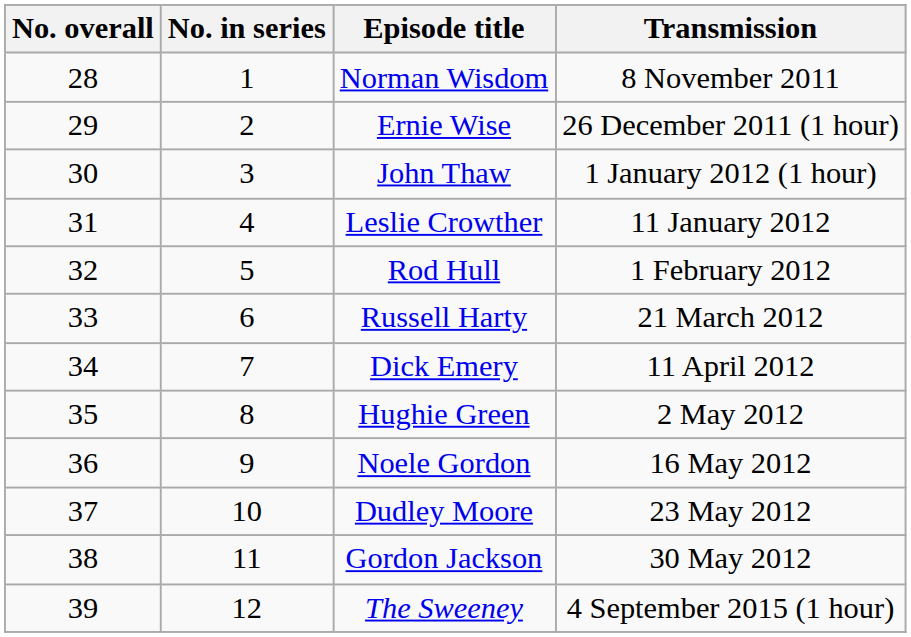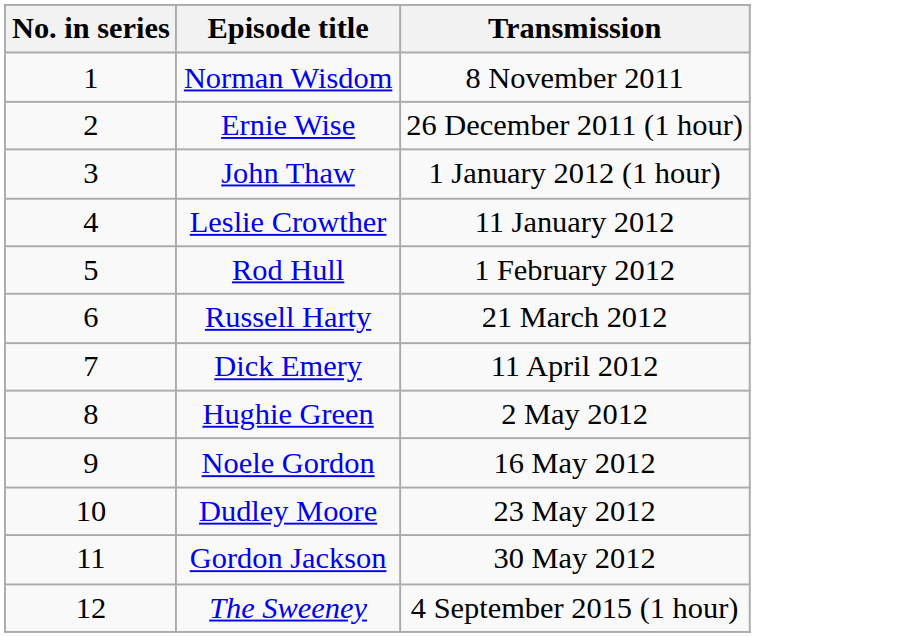- column: No. overall | 28 | 29 | 30 | 31 | 32 | 33 | 34 | 35 | 36 | 37 | 38 | 39
